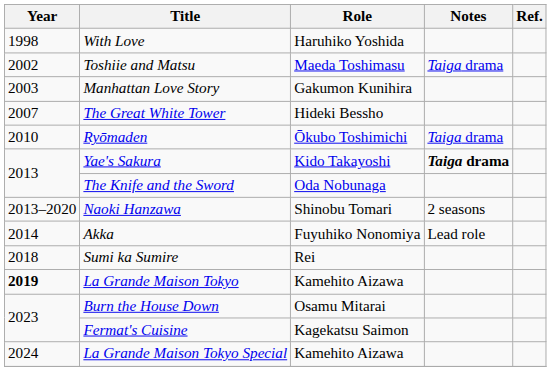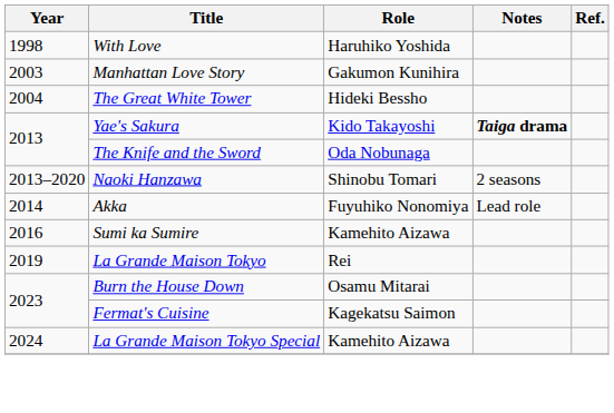- row: 2002 | Toshiie and Matsu | Maeda Toshimasu | Taiga drama
The Great White Tower | Year: 2007 -> 2004
- row: 2010 | Ryōmaden | Ōkubo Toshimichi | Taiga drama
Sumi ka Sumire | Year: 2018 -> 2016
Sumi ka Sumire | Role: Rei -> Kamehito Aizawa
La Grande Maison Tokyo | Year: bold -> normal
La Grande Maison Tokyo | Role: Kamehito Aizawa -> Rei
